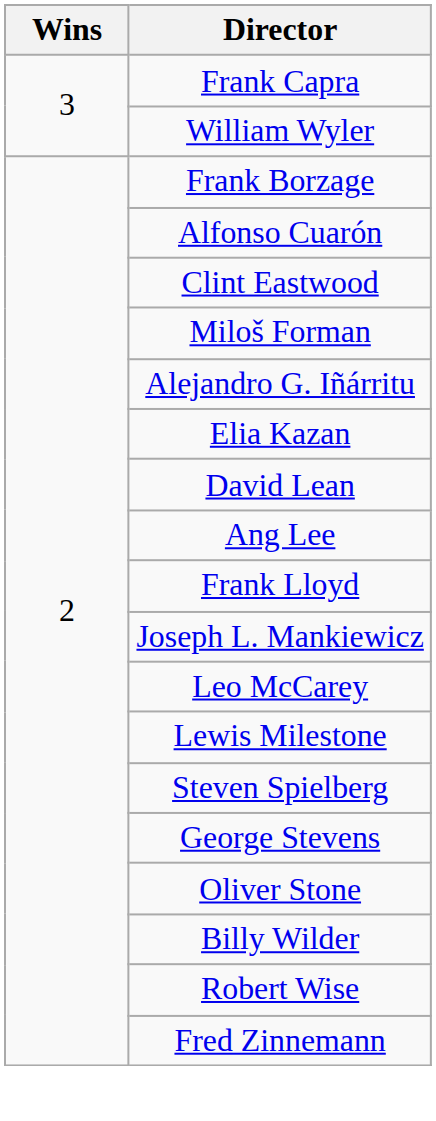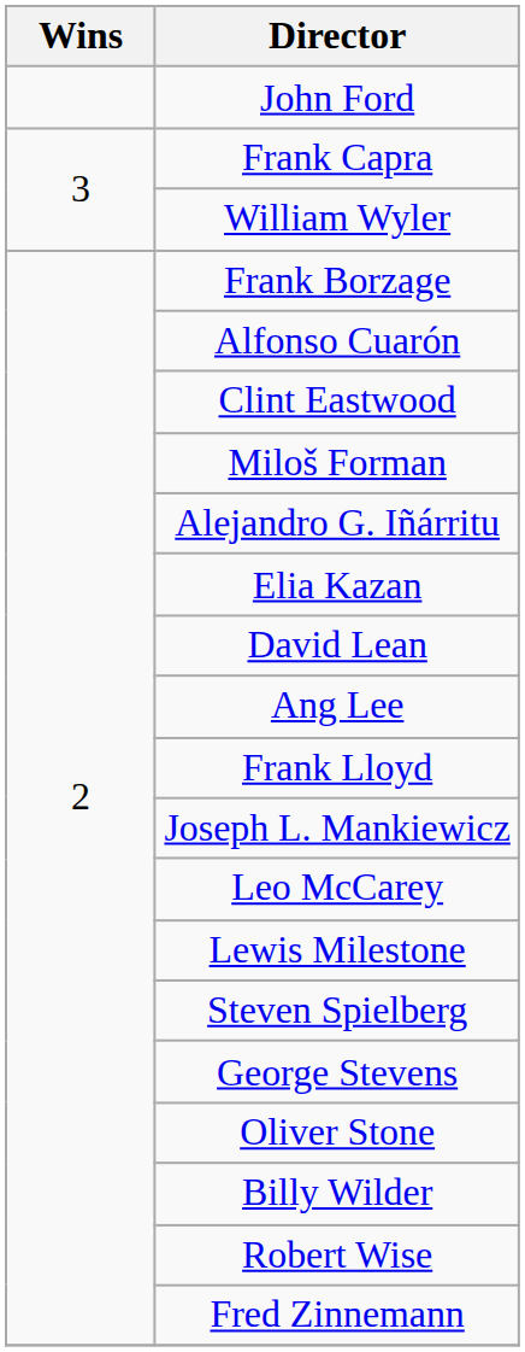+ row: John Ford
